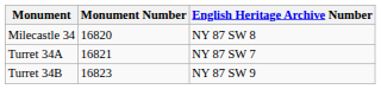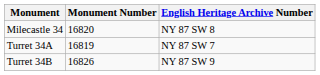Turret 34A | Monument Number: 16821 -> 16819
Turret 34B | Monument Number: 16823 -> 16826
